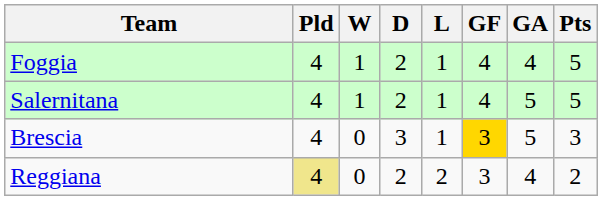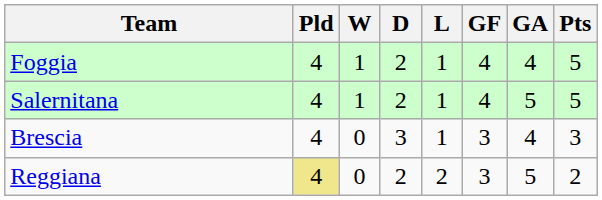Brescia | GF: gold background -> no background
Brescia | GA: 5 -> 4
Reggiana | GA: 4 -> 5
